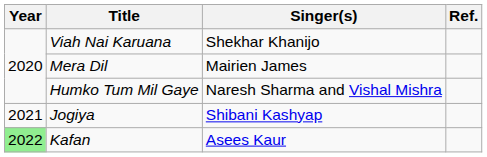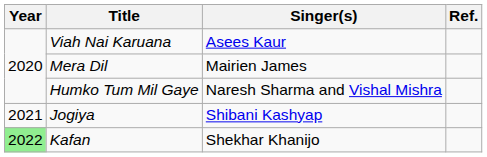Viah Nai Karuana | Singer(s): Shekhar Khanijo -> Asees Kaur
Kafan | Singer(s): Asees Kaur -> Shekhar Khanijo
